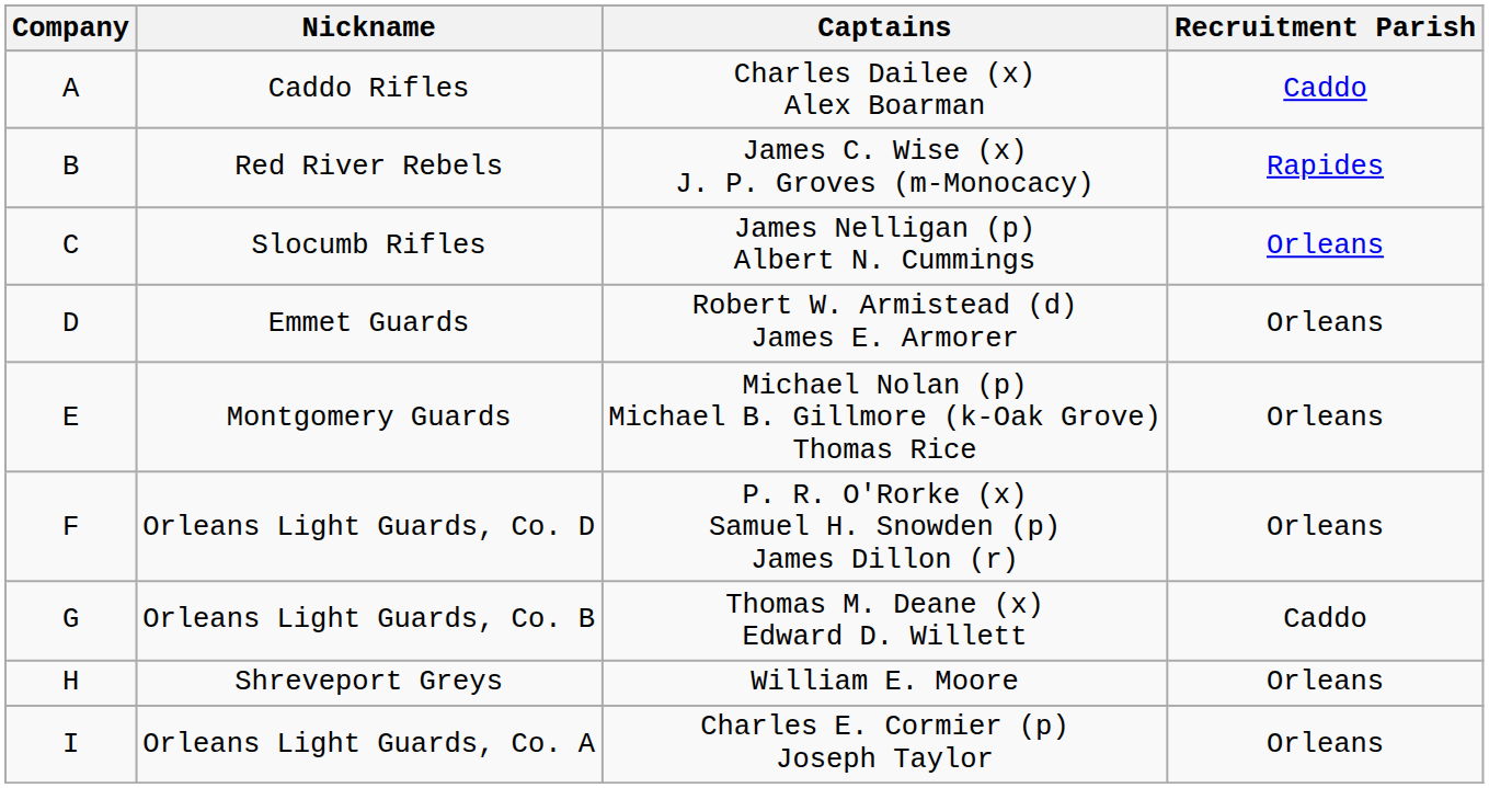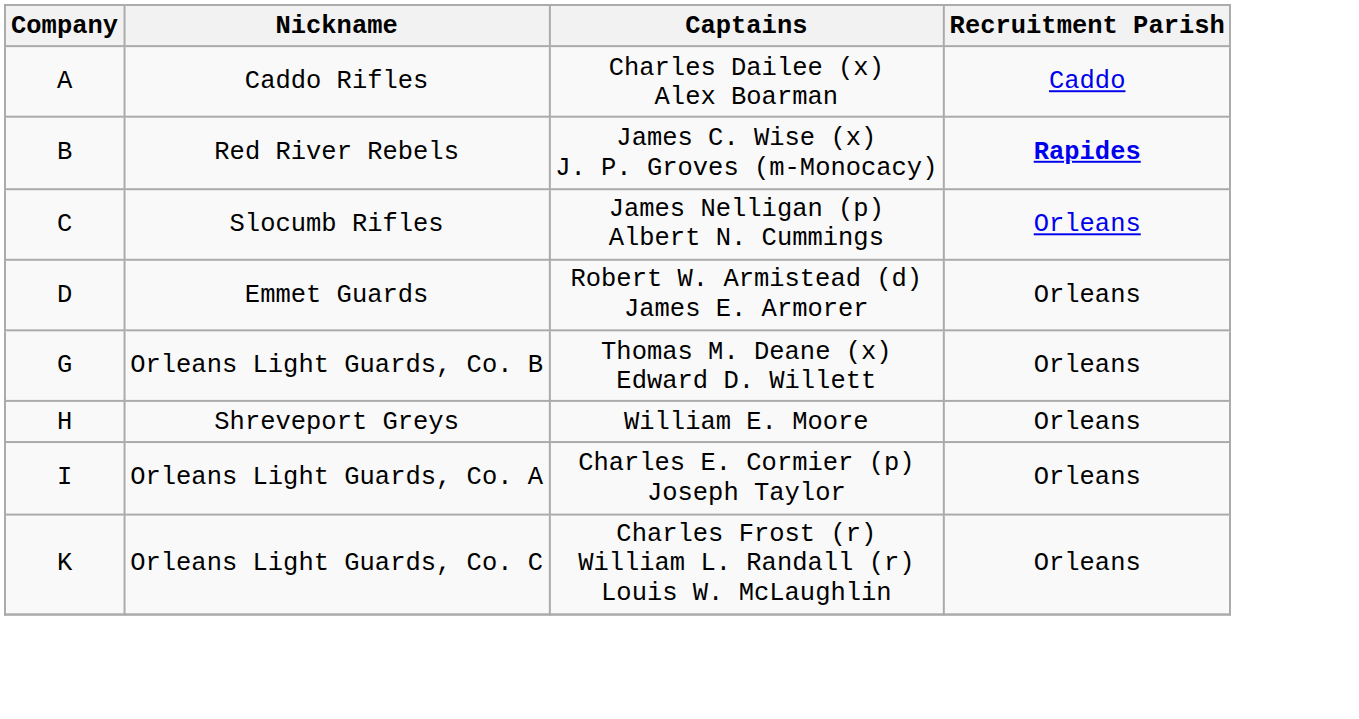Red River Rebels | Recruitment Parish: normal -> bold
- row: E | Montgomery Guards | Michael Nolan (p) Michael B. Gillmore (k-Oak Grove) Thomas Rice | Orleans
- row: F | Orleans Light Guards, Co. D | P. R. O'Rorke (x) Samuel H. Snowden (p) James Dillon (r) | Orleans
Orleans Light Guards, Co. B | Recruitment Parish: Caddo -> Orleans
+ row: K | Orleans Light Guards, Co. C | Charles Frost (r) William L. Randall (r) Louis W. McLaughlin | Orleans
